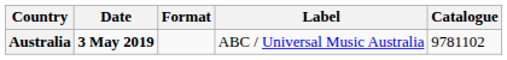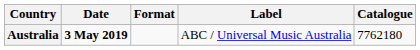Australia | Catalogue: 9781102 -> 7762180
